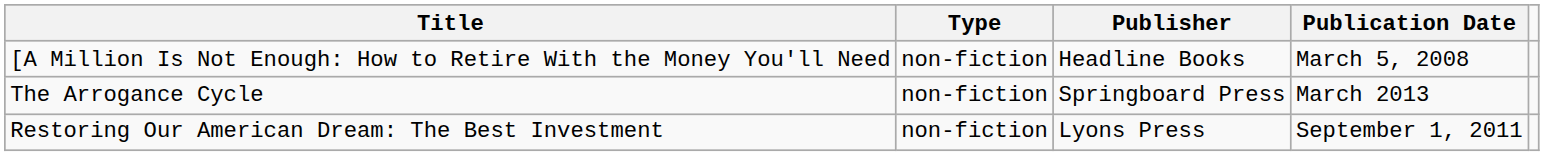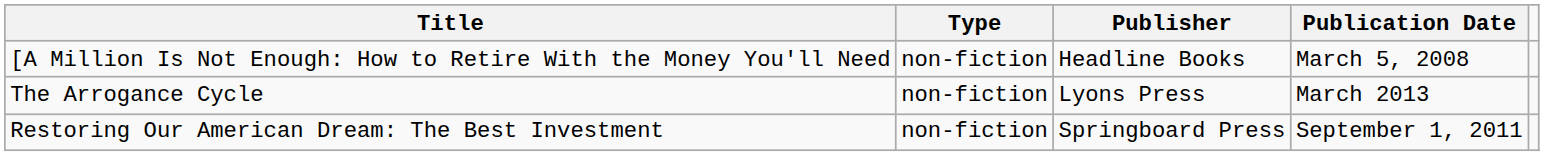The Arrogance Cycle | Publisher: Springboard Press -> Lyons Press
Restoring Our American Dream: The Best Investment | Publisher: Lyons Press -> Springboard Press
